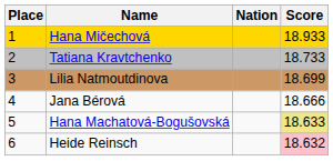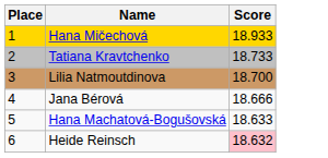- column: Nation
Lilia Natmoutdinova | Score: 18.699 -> 18.700
Hana Machatová-Bogušovská | Score: khaki background -> no background
